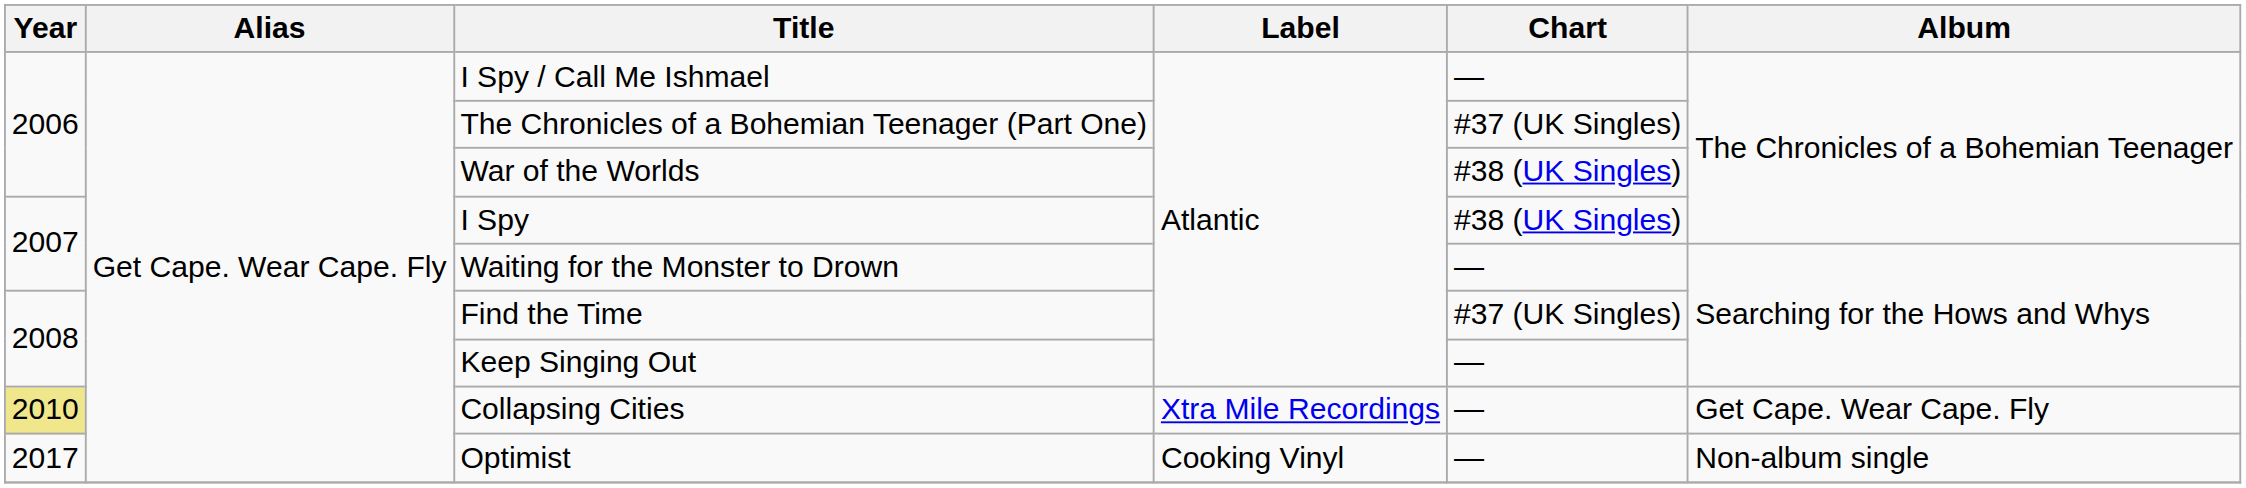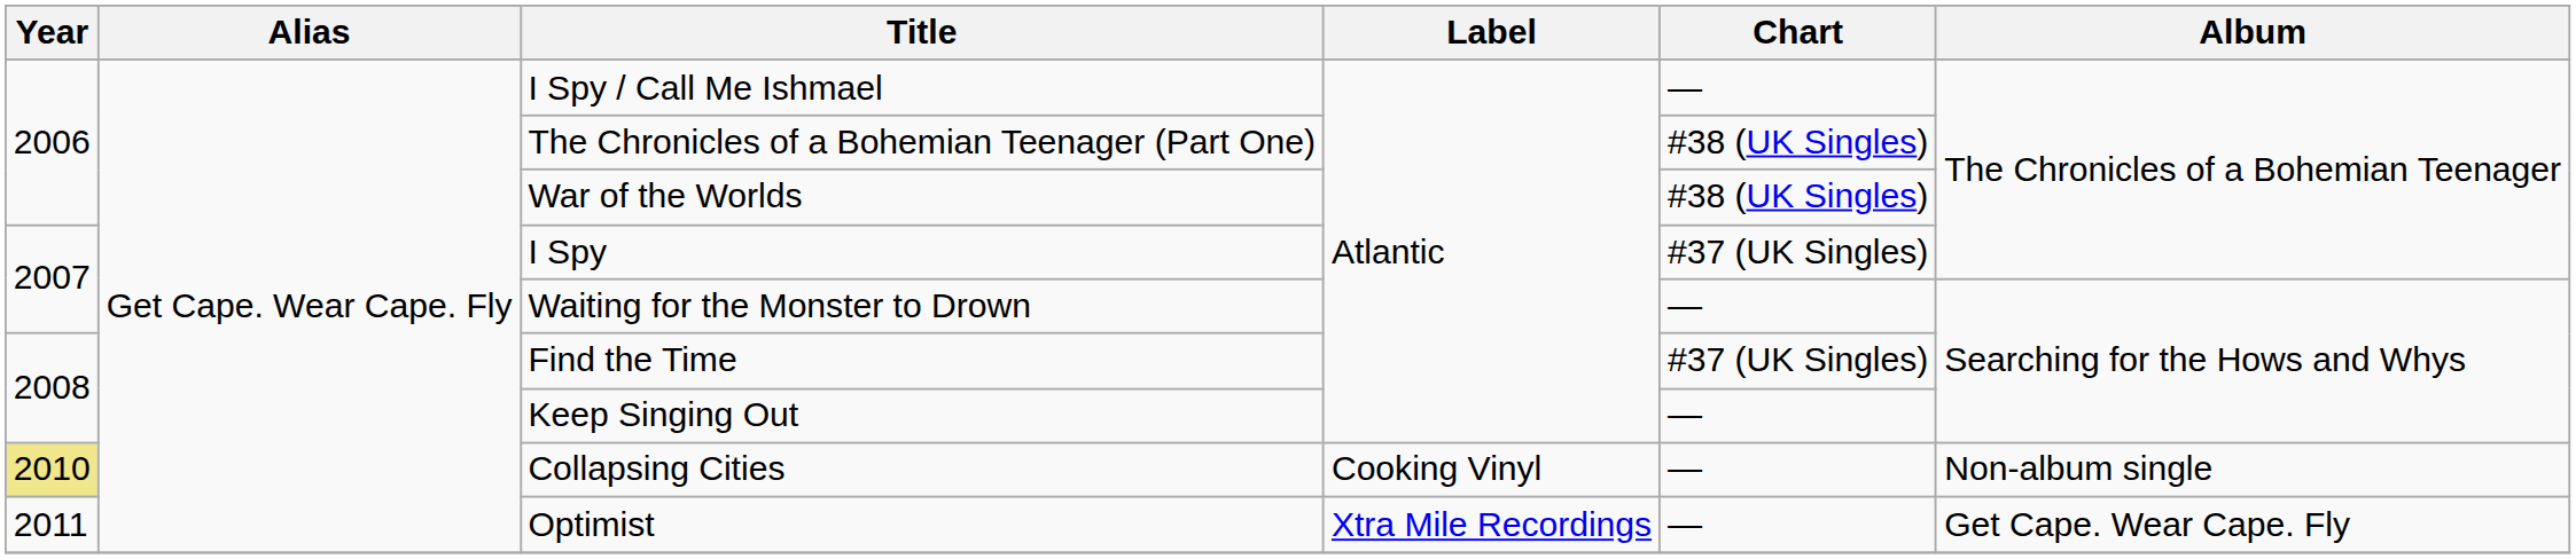The Chronicles of a Bohemian Teenager (Part One) | Chart: #37 (UK Singles) -> #38 (UK Singles)
I Spy | Chart: #38 (UK Singles) -> #37 (UK Singles)
Collapsing Cities | Label: Xtra Mile Recordings -> Cooking Vinyl
Collapsing Cities | Album: Get Cape. Wear Cape. Fly -> Non-album single
Optimist | Year: 2017 -> 2011
Optimist | Label: Cooking Vinyl -> Xtra Mile Recordings
Optimist | Album: Non-album single -> Get Cape. Wear Cape. Fly
